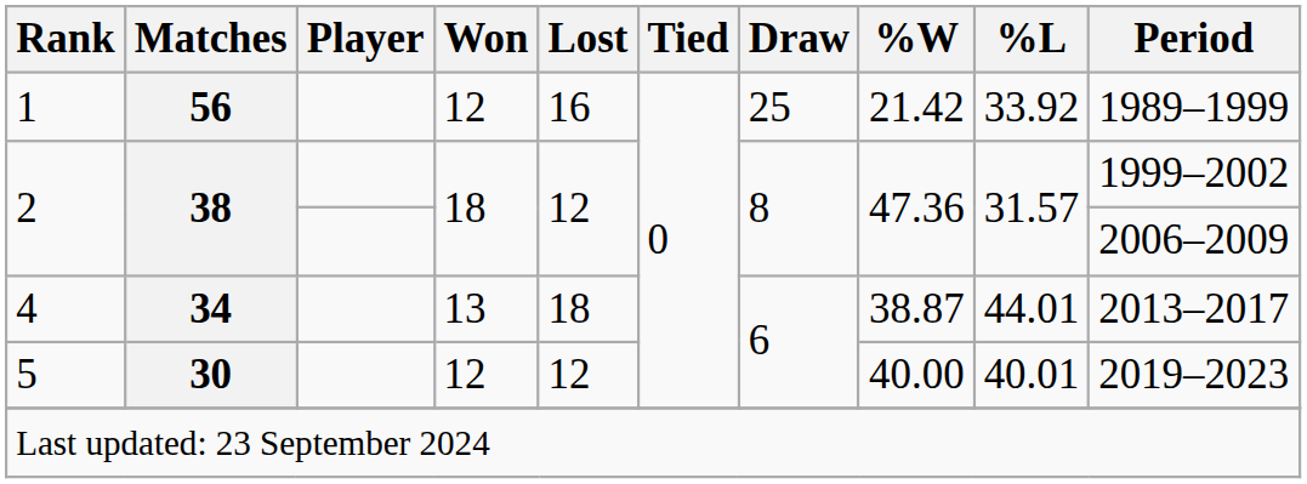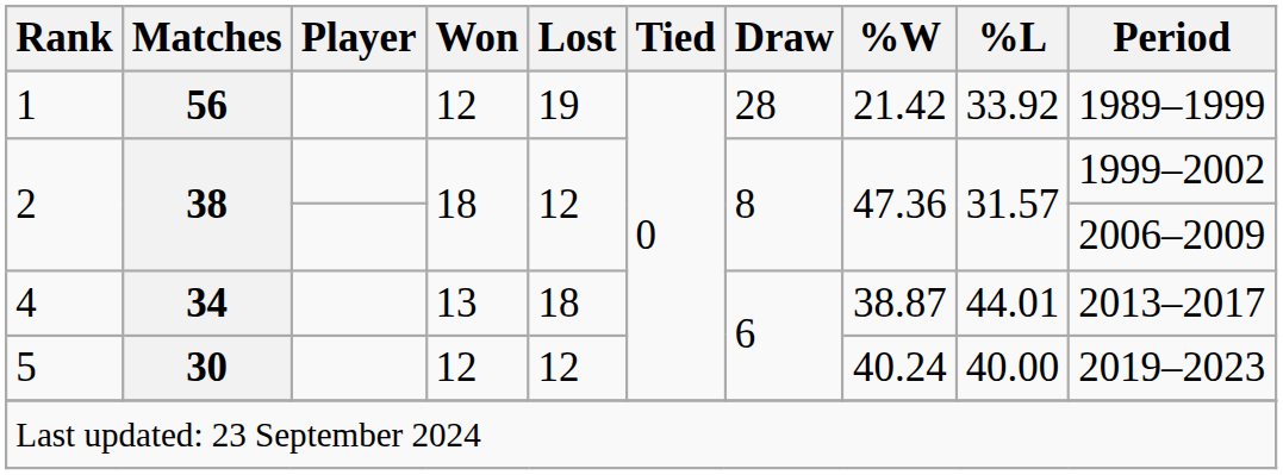1 | Lost: 16 -> 19
1 | Draw: 25 -> 28
5 | %W: 40.00 -> 40.24
5 | %L: 40.01 -> 40.00
